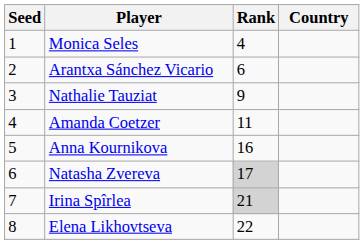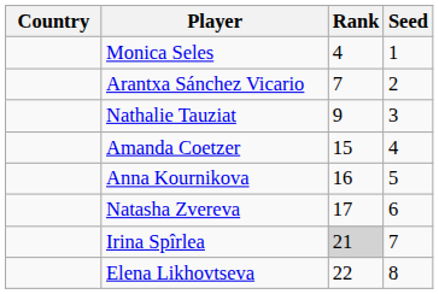columns swapped: Country <-> Seed
Arantxa Sánchez Vicario | Rank: 6 -> 7
Amanda Coetzer | Rank: 11 -> 15
Natasha Zvereva | Rank: lightgrey background -> no background
